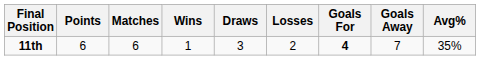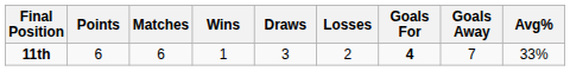11th | Avg%: 35% -> 33%
